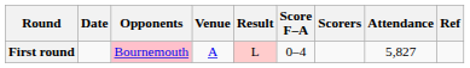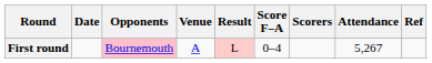First round | Attendance: 5,827 -> 5,267
